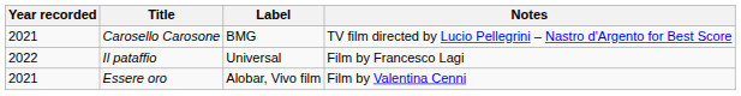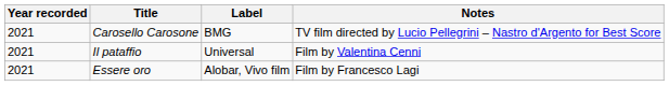Il pataffio | Year recorded: 2022 -> 2021
Il pataffio | Notes: Film by Francesco Lagi -> Film by Valentina Cenni
Essere oro | Notes: Film by Valentina Cenni -> Film by Francesco Lagi
